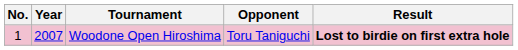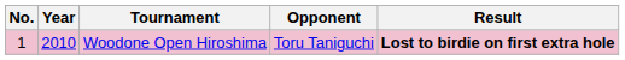Woodone Open Hiroshima | Year: 2007 -> 2010
